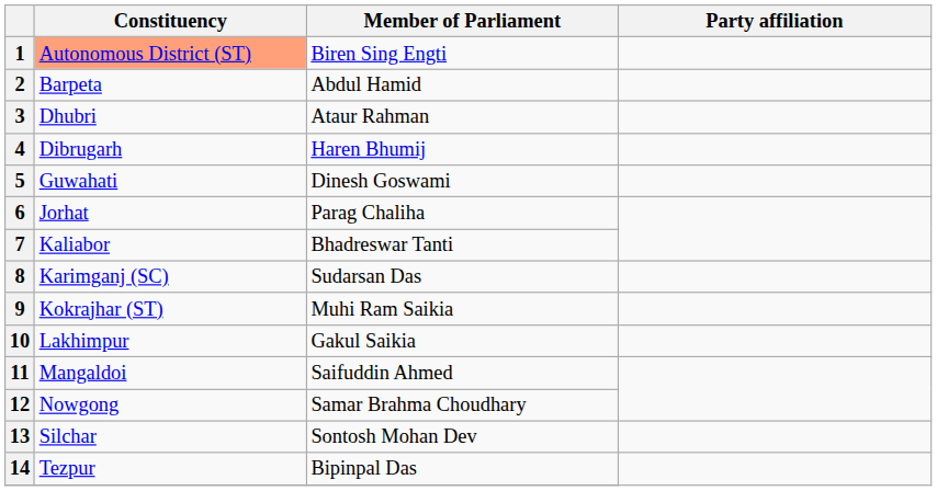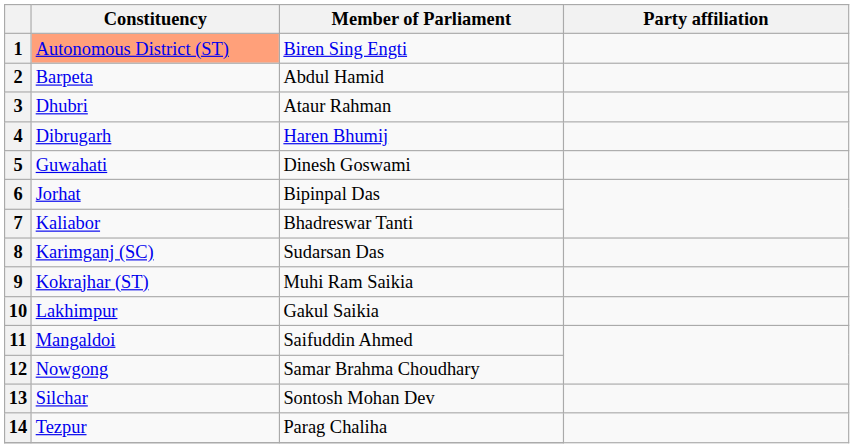6 | Member of Parliament: Parag Chaliha -> Bipinpal Das
14 | Member of Parliament: Bipinpal Das -> Parag Chaliha
